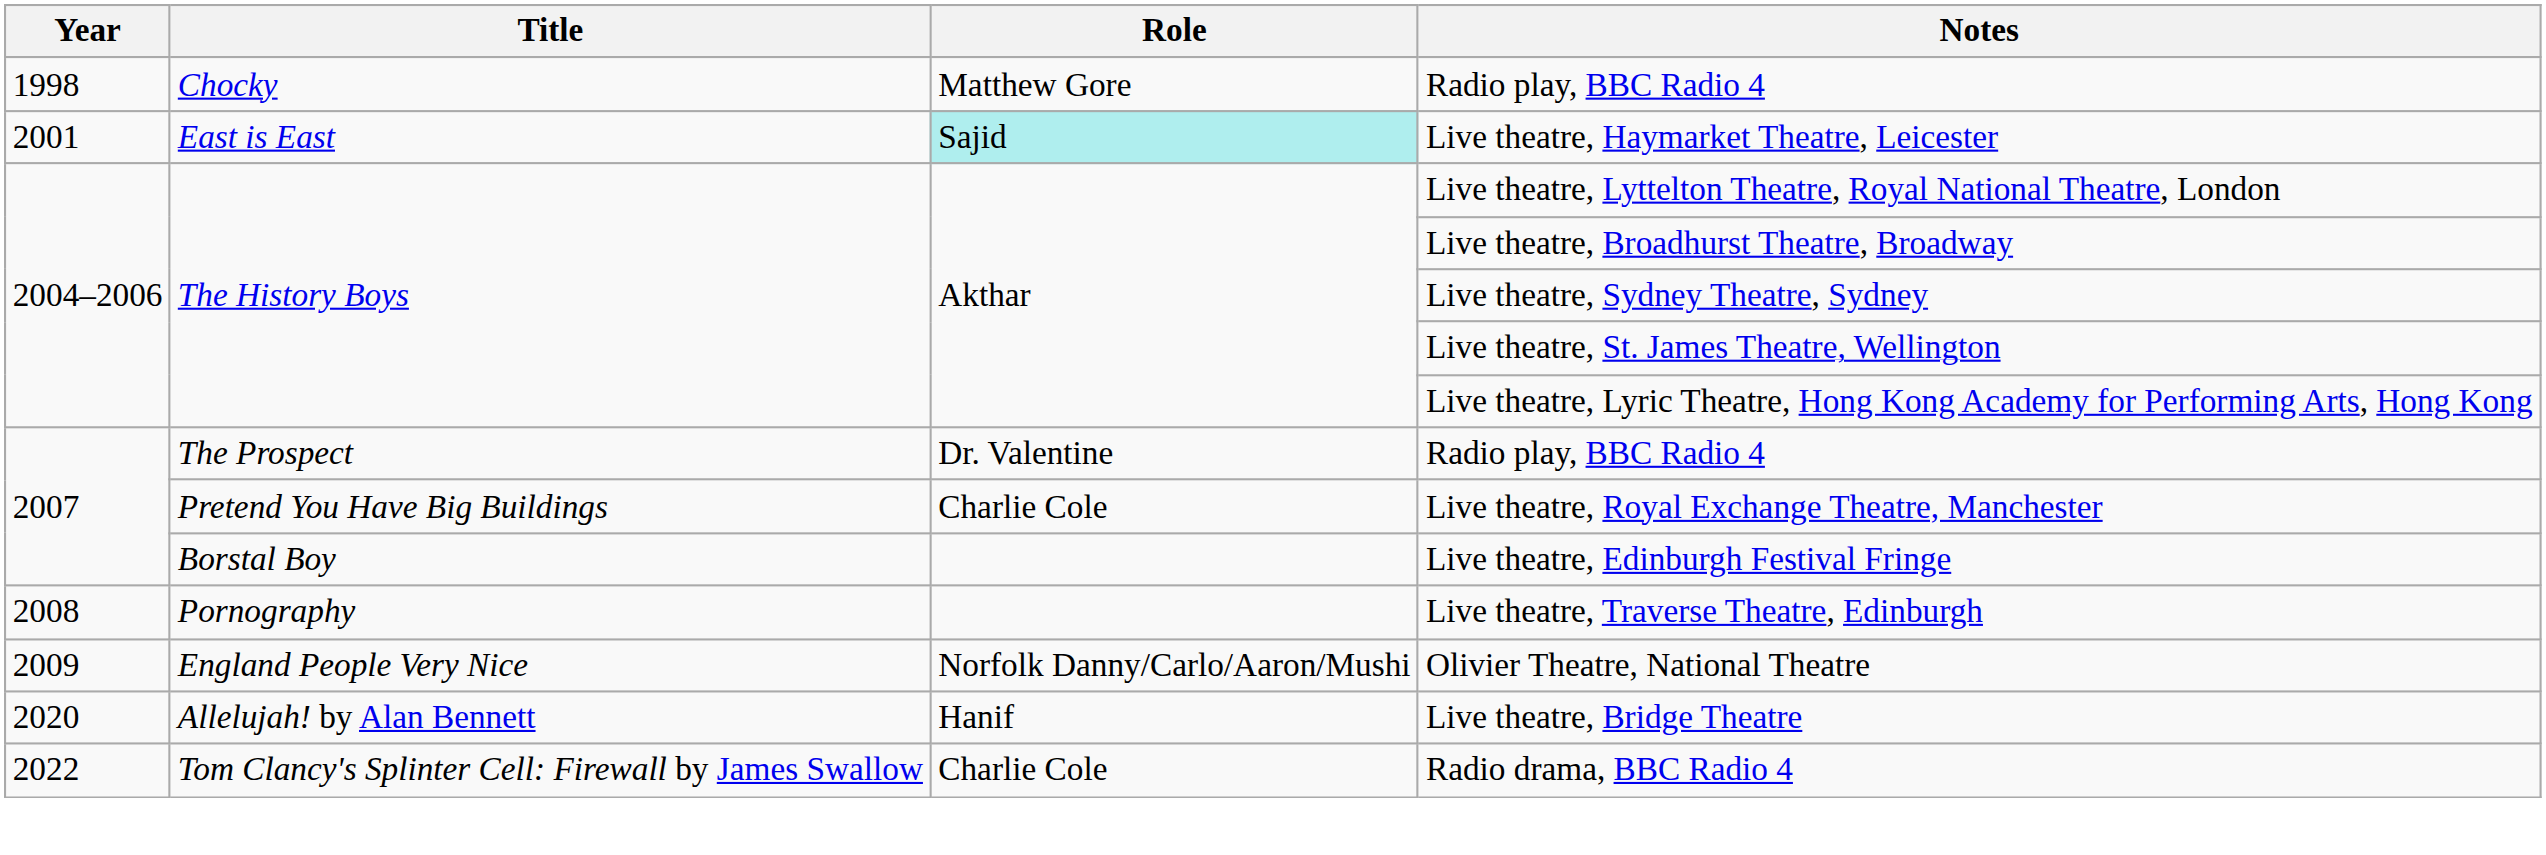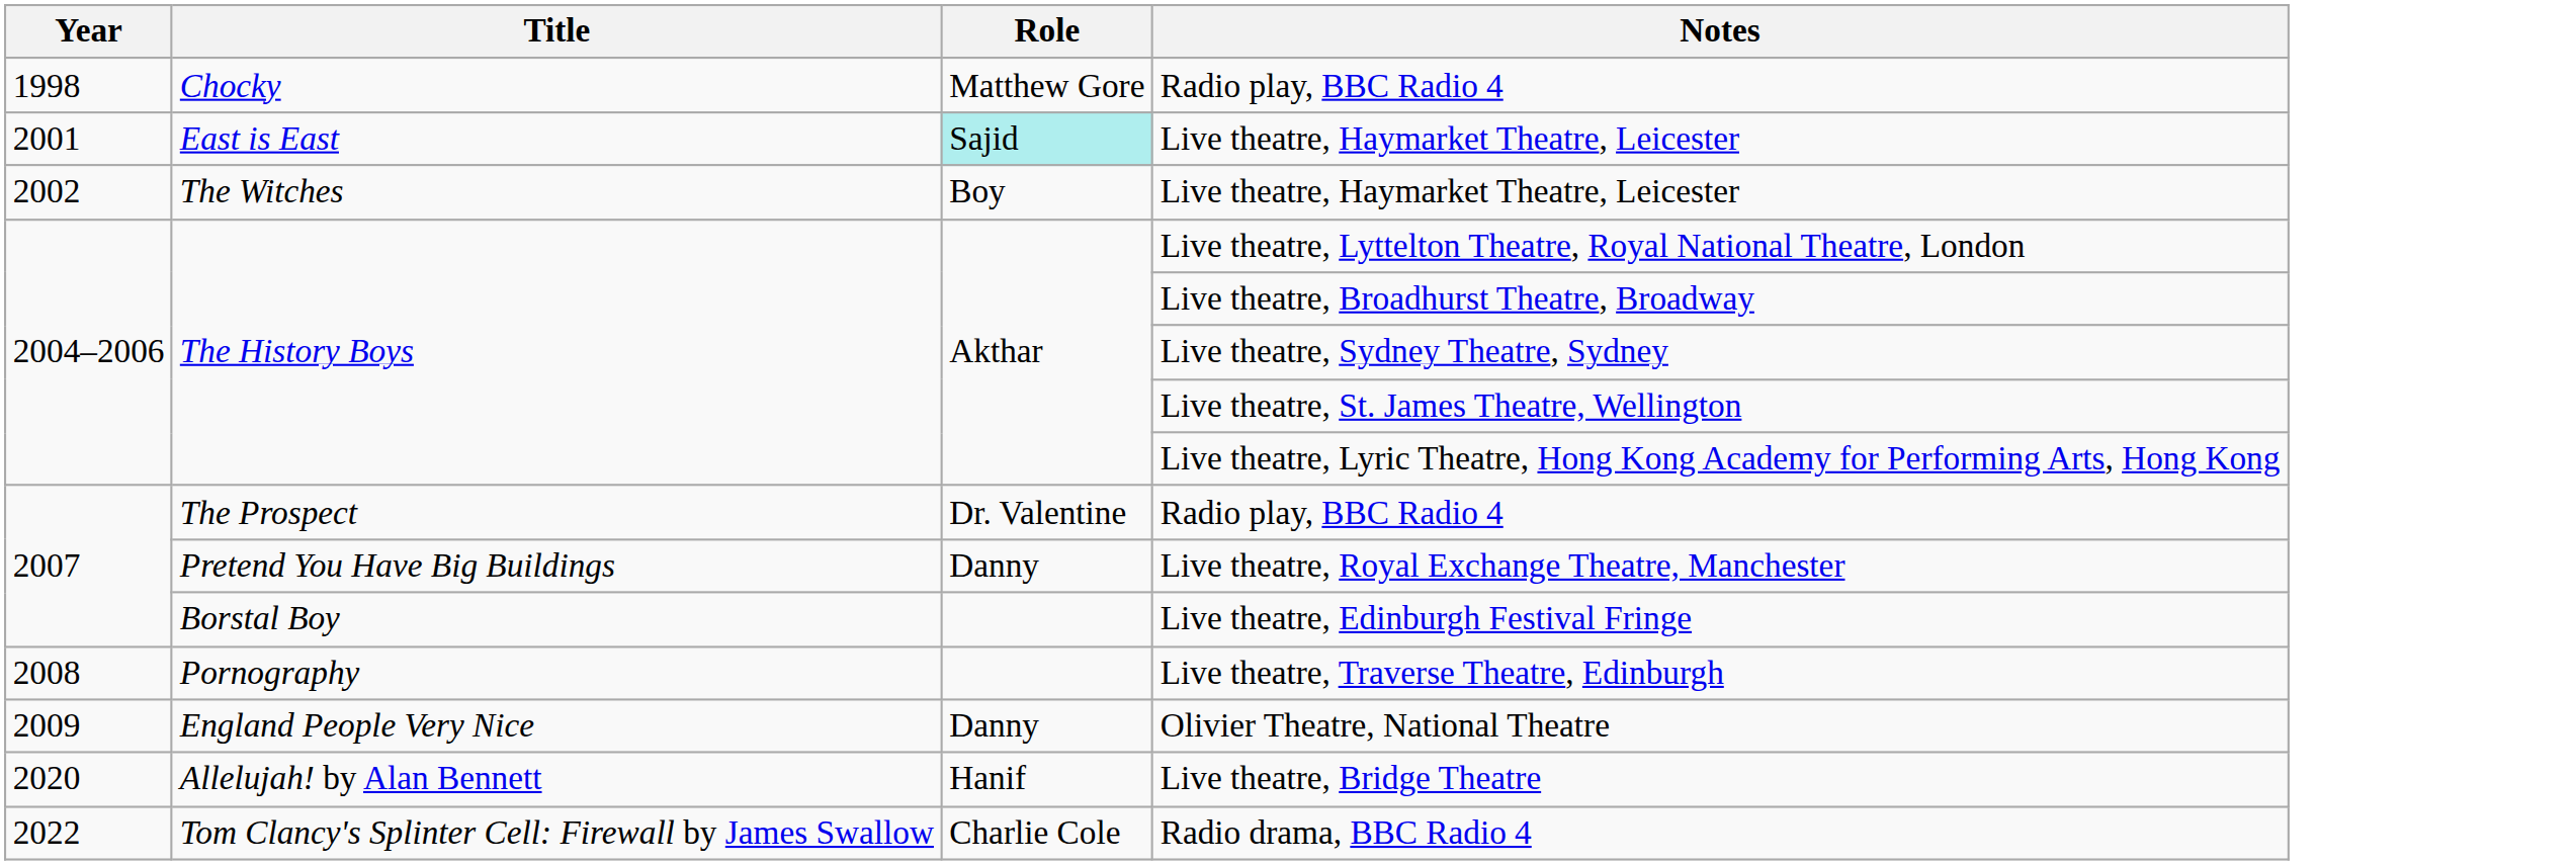+ row: 2002 | The Witches | Boy | Live theatre, Haymarket Theatre, Leicester
Live theatre, Royal Exchange Theatre, Manchester | Role: Charlie Cole -> Danny
Olivier Theatre, National Theatre | Role: Norfolk Danny/Carlo/Aaron/Mushi -> Danny
